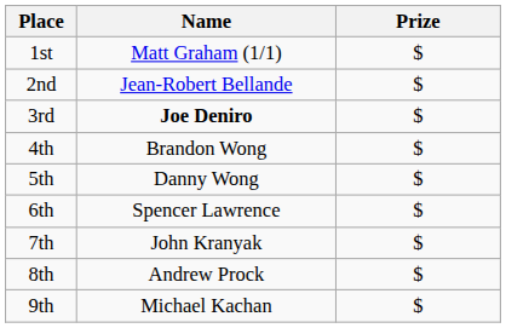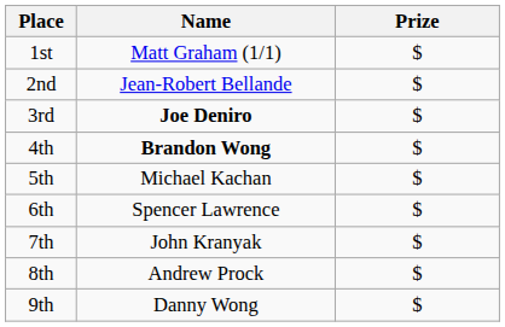4th | Name: normal -> bold
5th | Name: Danny Wong -> Michael Kachan
9th | Name: Michael Kachan -> Danny Wong
